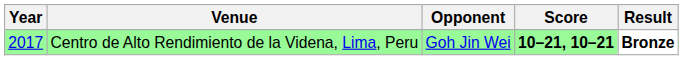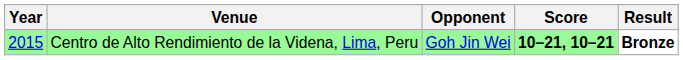Centro de Alto Rendimiento de la Videna, Lima, Peru | Year: 2017 -> 2015
